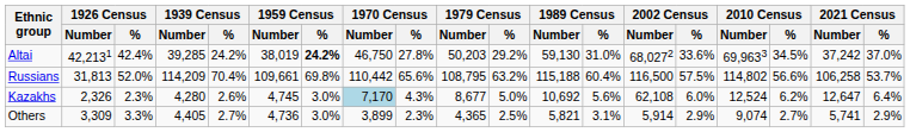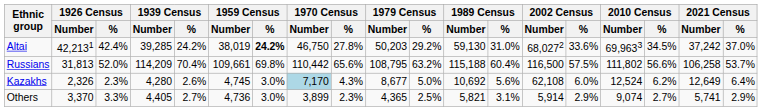Russians | 2010 Census / Number: 114,802 -> 111,802
Kazakhs | 2021 Census / Number: 12,647 -> 12,649
Others | 1926 Census / Number: 3,309 -> 3,370
